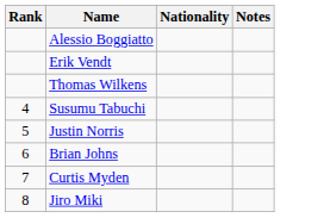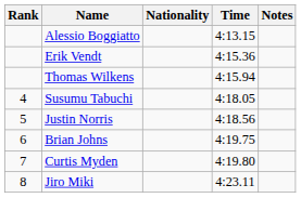+ column: Time | 4:13.15 | 4:15.36 | 4:15.94 | 4:18.05 | 4:18.56 | 4:19.75 | 4:19.80 | 4:23.11
